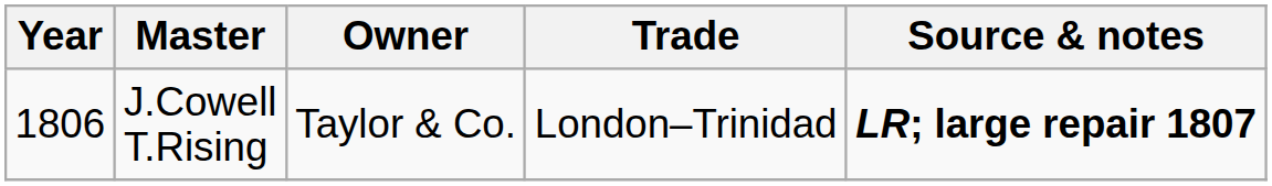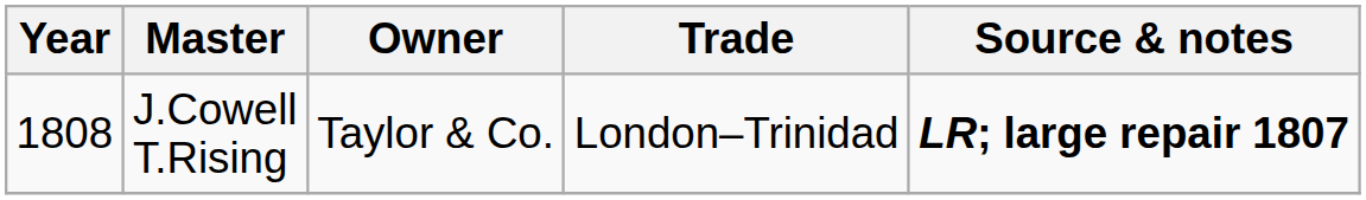J.Cowell T.Rising | Year: 1806 -> 1808
